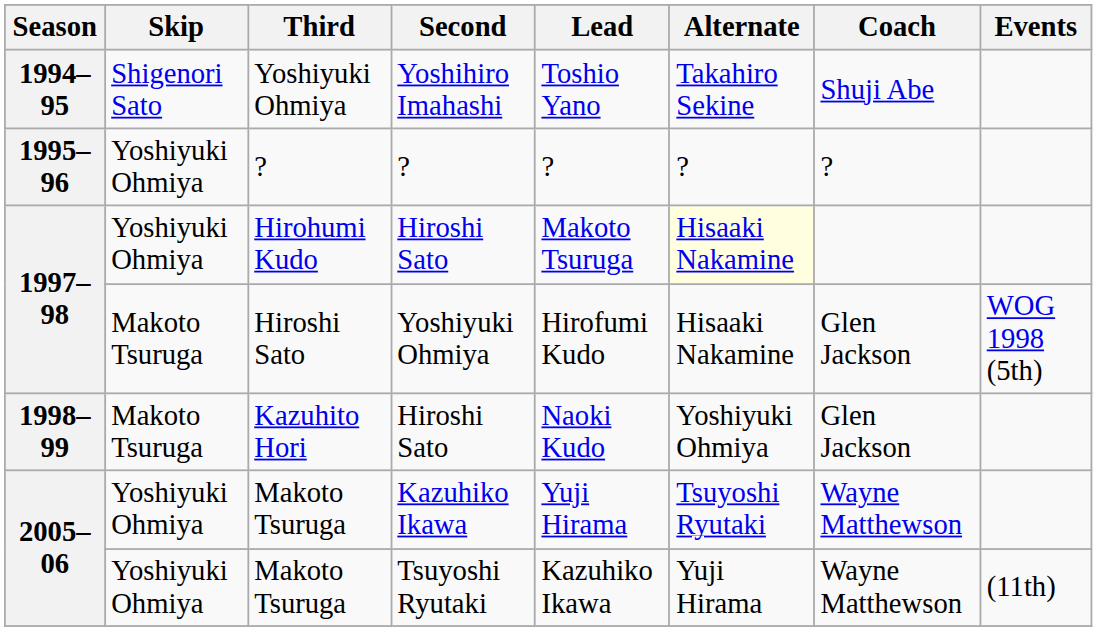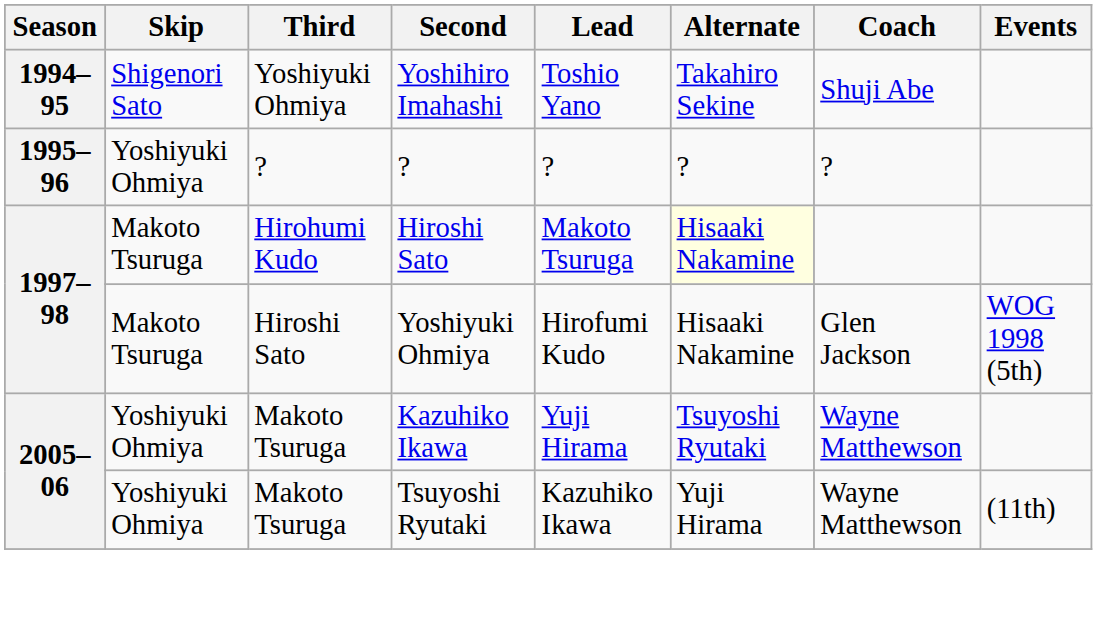Hirohumi Kudo | Skip: Yoshiyuki Ohmiya -> Makoto Tsuruga
- row: 1998–99 | Makoto Tsuruga | Kazuhito Hori | Hiroshi Sato | Naoki Kudo | Yoshiyuki Ohmiya | Glen Jackson
